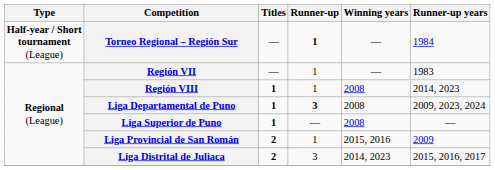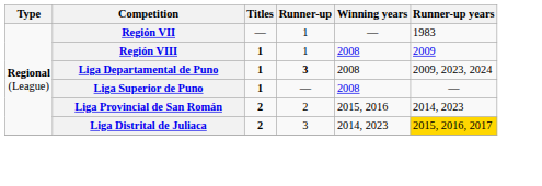- row: Half-year / Short tournament (League) | Torneo Regional – Región Sur | — | 1 | — | 1984
Región VIII | Runner-up years: 2014, 2023 -> 2009
Liga Provincial de San Román | Runner-up: 1 -> 2
Liga Provincial de San Román | Runner-up years: 2009 -> 2014, 2023
Liga Distrital de Juliaca | Runner-up years: no background -> gold background
